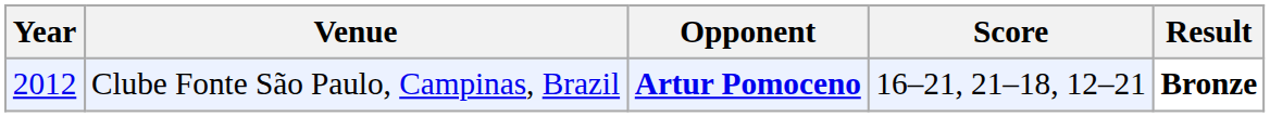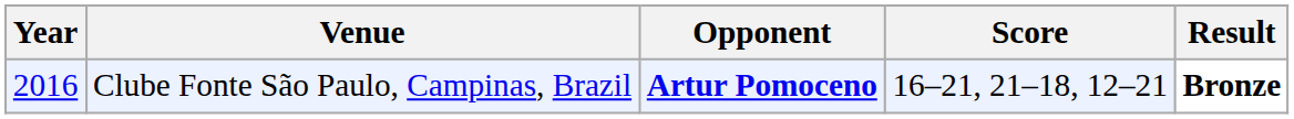Clube Fonte São Paulo, Campinas, Brazil | Year: 2012 -> 2016
